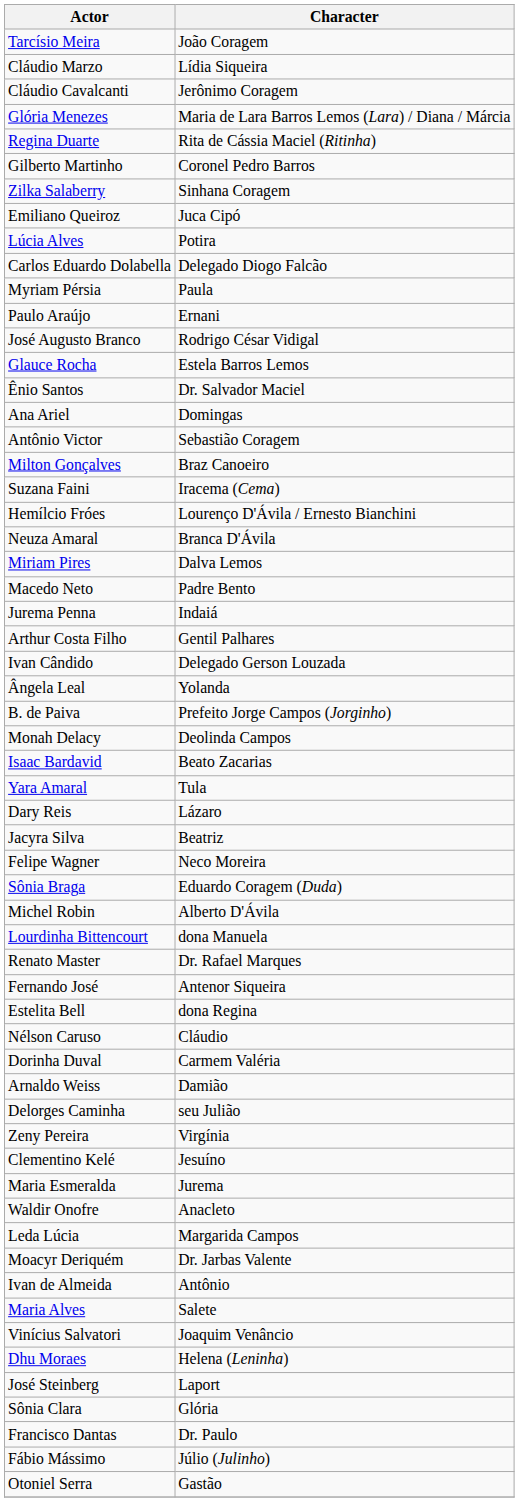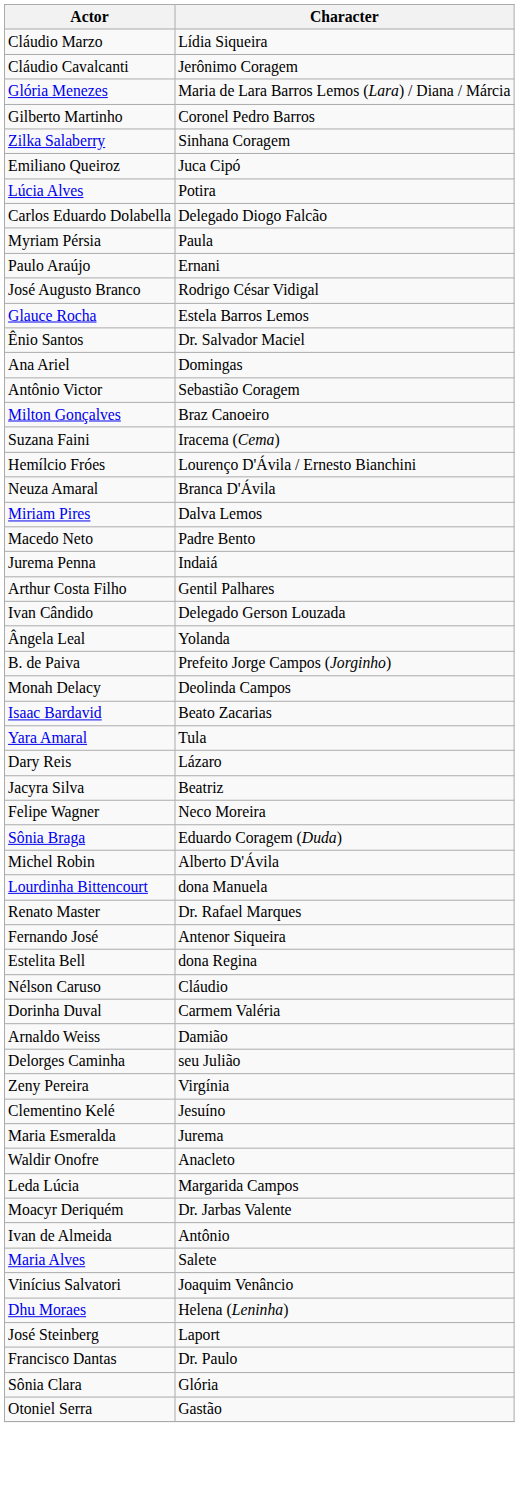- row: Tarcísio Meira | João Coragem
- row: Regina Duarte | Rita de Cássia Maciel (Ritinha)
rows swapped: Francisco Dantas <-> Sônia Clara
- row: Fábio Mássimo | Júlio (Julinho)
